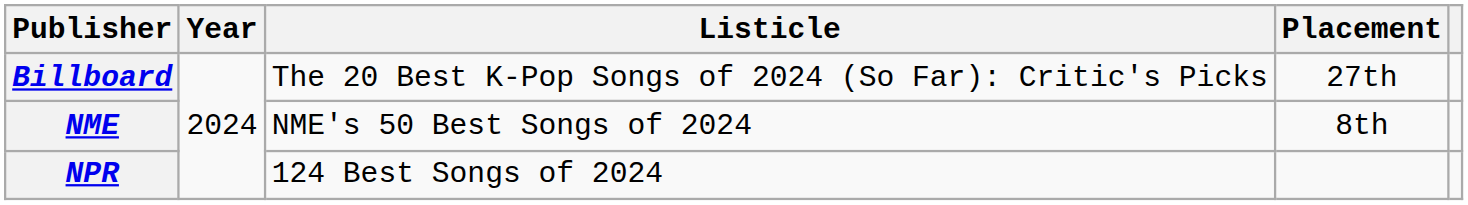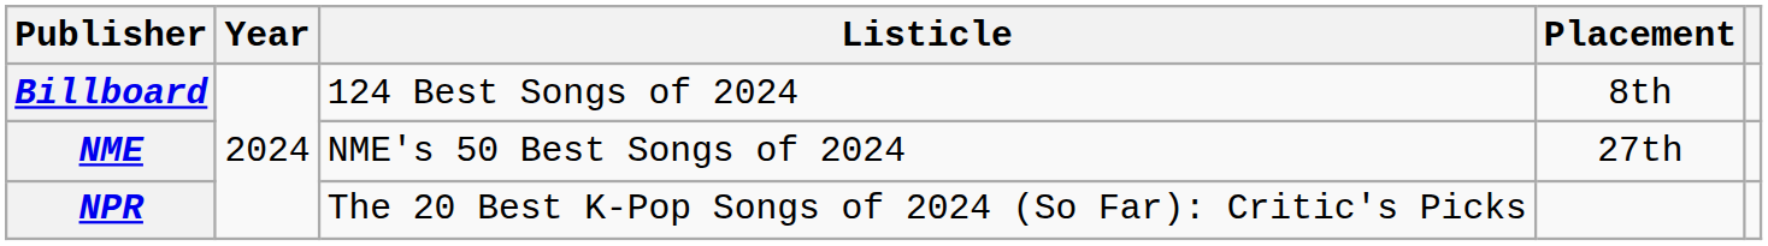Billboard | Listicle: The 20 Best K-Pop Songs of 2024 (So Far): Critic's Picks -> 124 Best Songs of 2024
Billboard | Placement: 27th -> 8th
NME | Placement: 8th -> 27th
NPR | Listicle: 124 Best Songs of 2024 -> The 20 Best K-Pop Songs of 2024 (So Far): Critic's Picks
